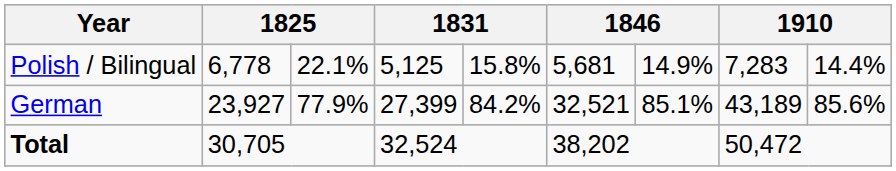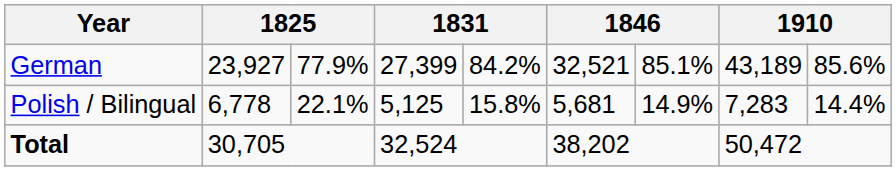rows swapped: German <-> Polish / Bilingual
